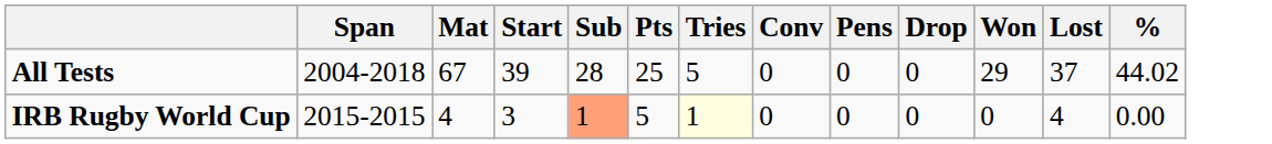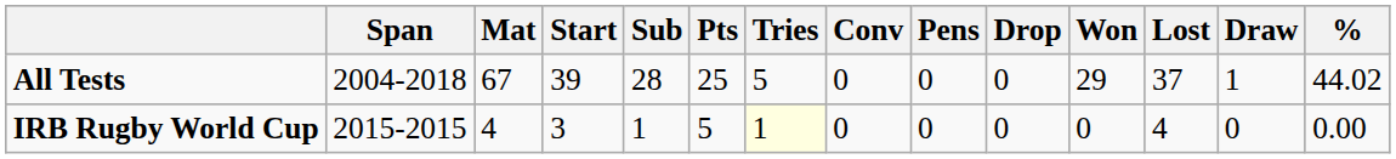+ column: Draw | 1 | 0
IRB Rugby World Cup | Sub: lightsalmon background -> no background
